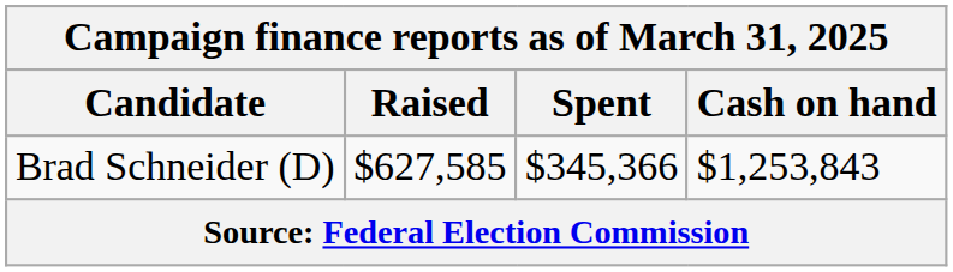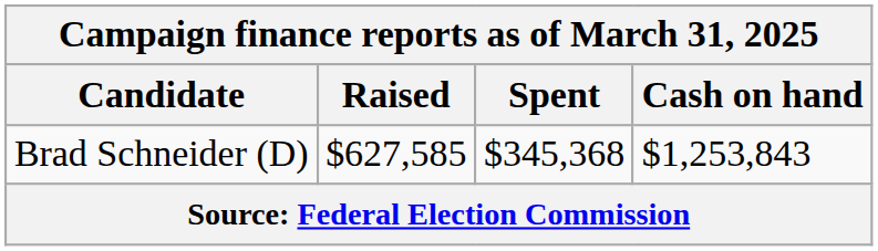Brad Schneider (D) | Spent: $345,366 -> $345,368
